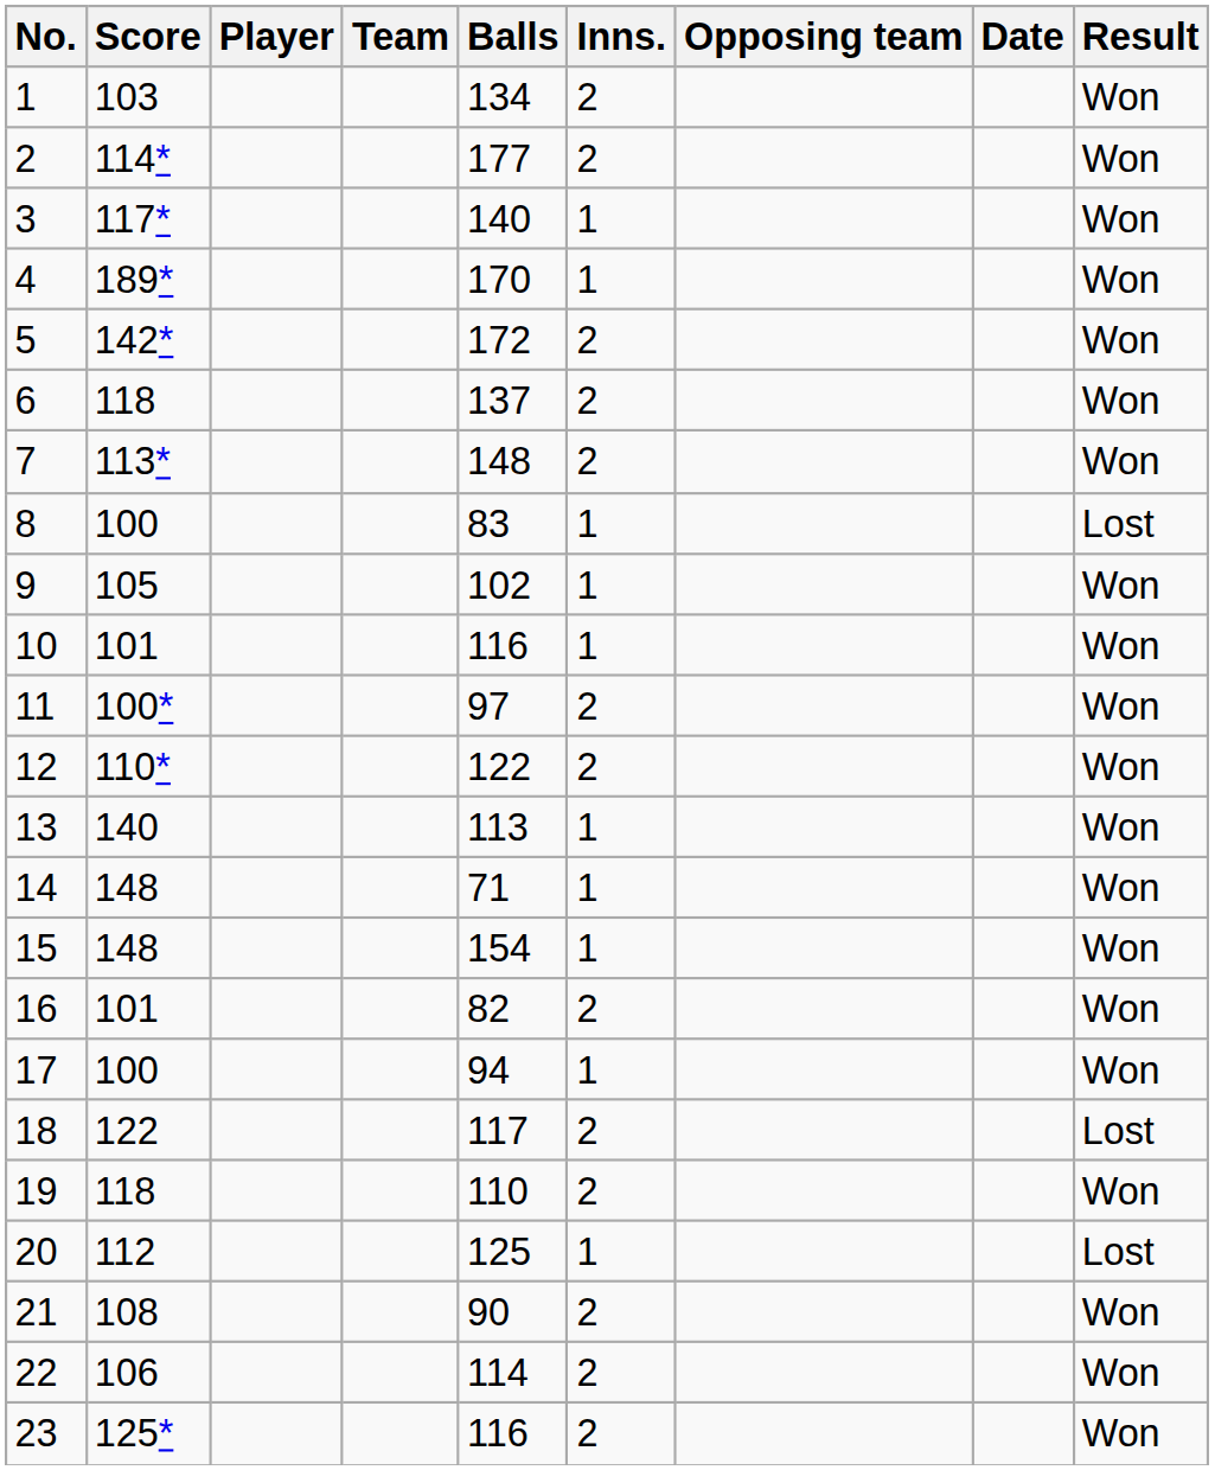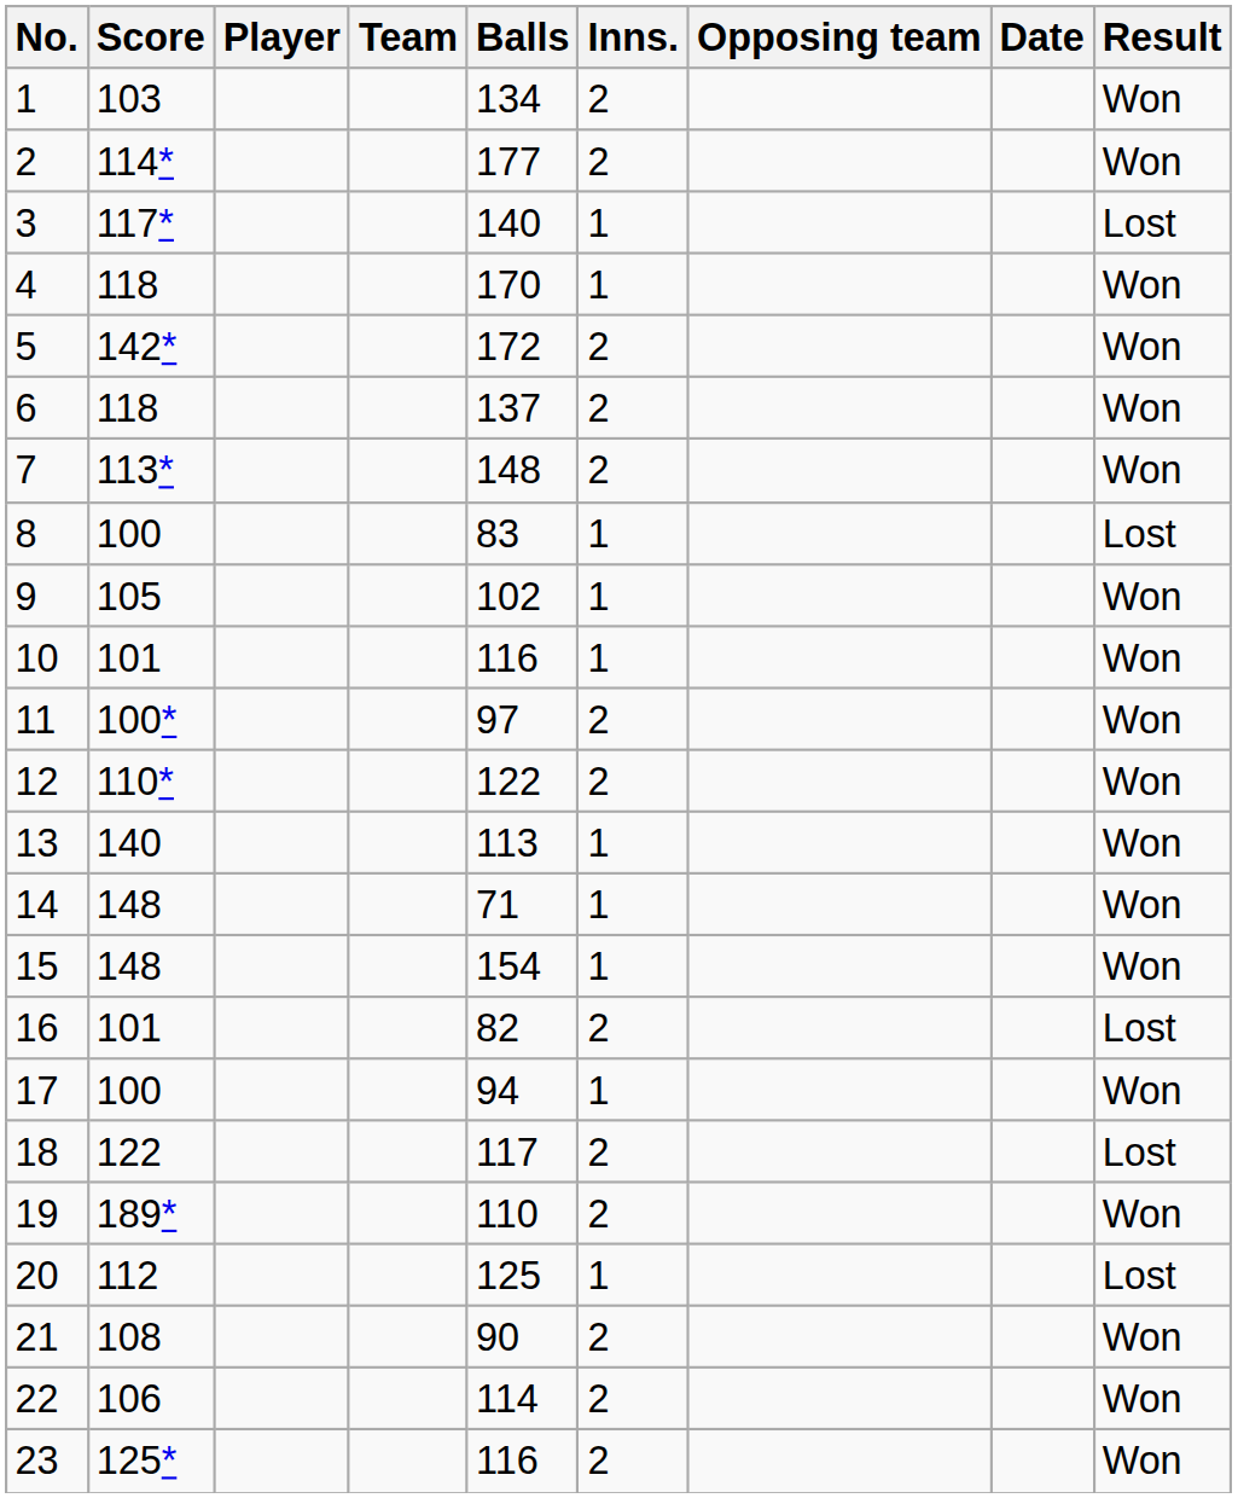3 | Result: Won -> Lost
4 | Score: 189* -> 118
16 | Result: Won -> Lost
19 | Score: 118 -> 189*
